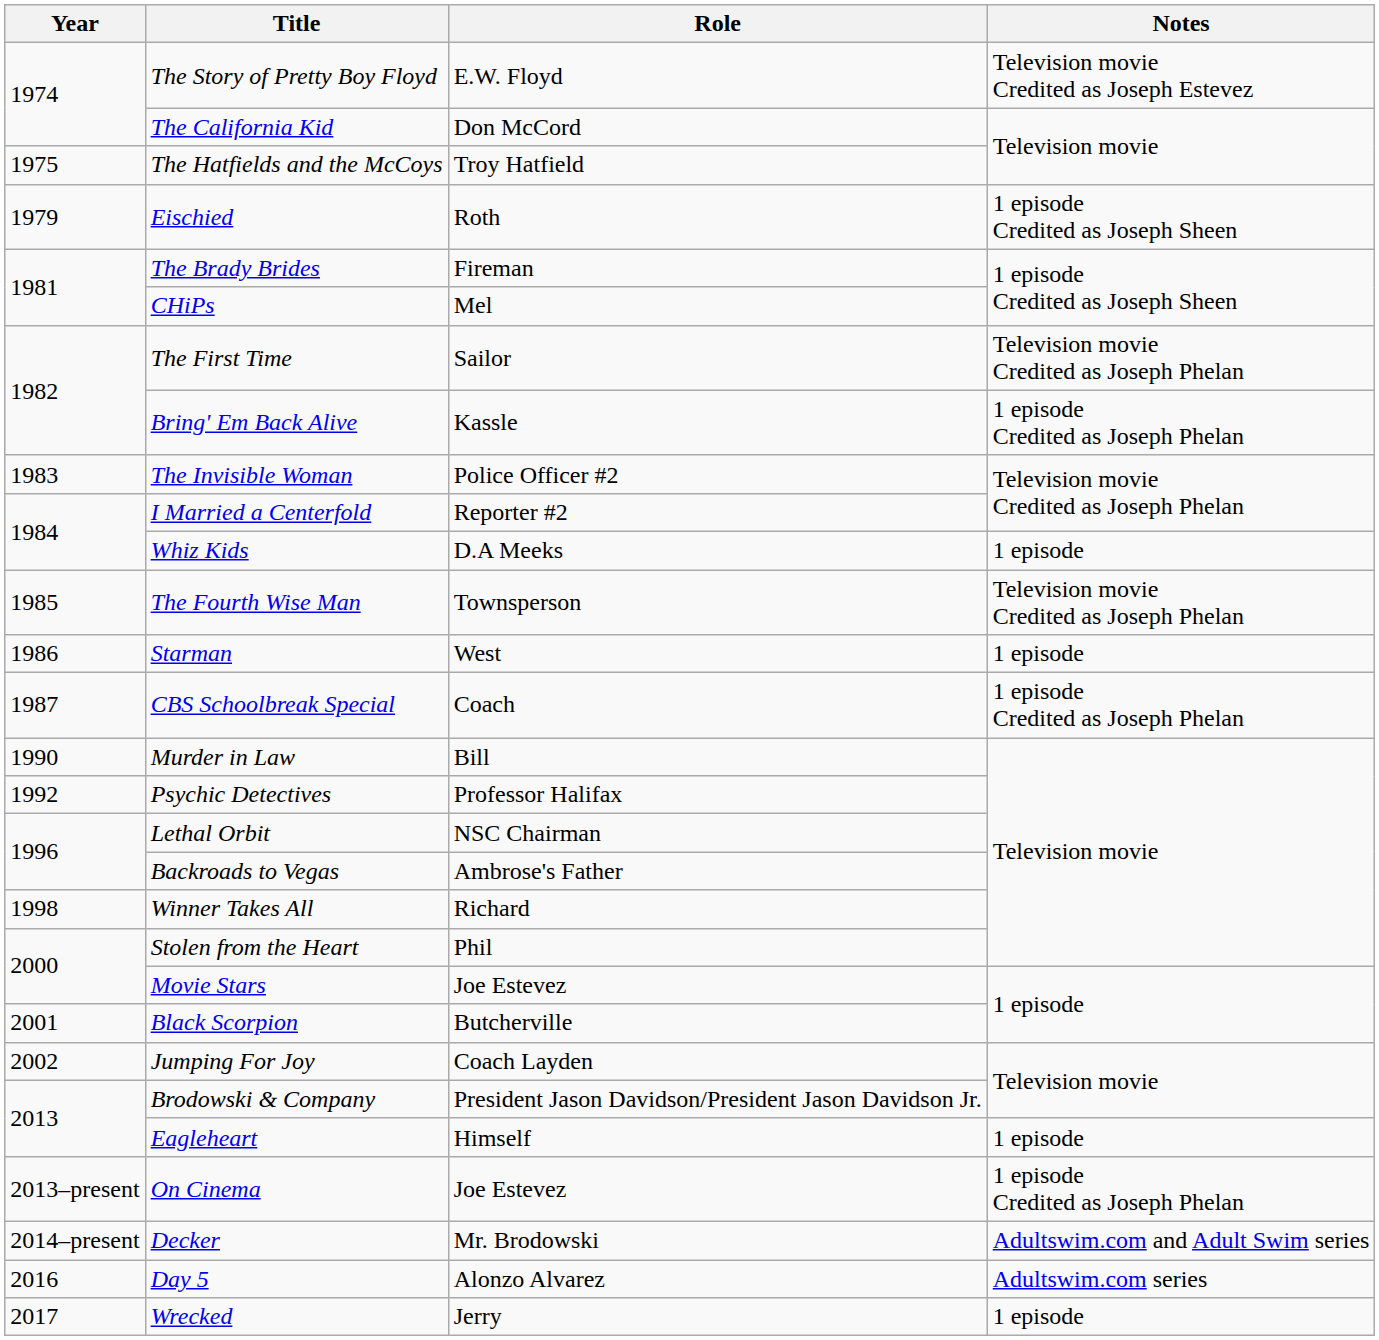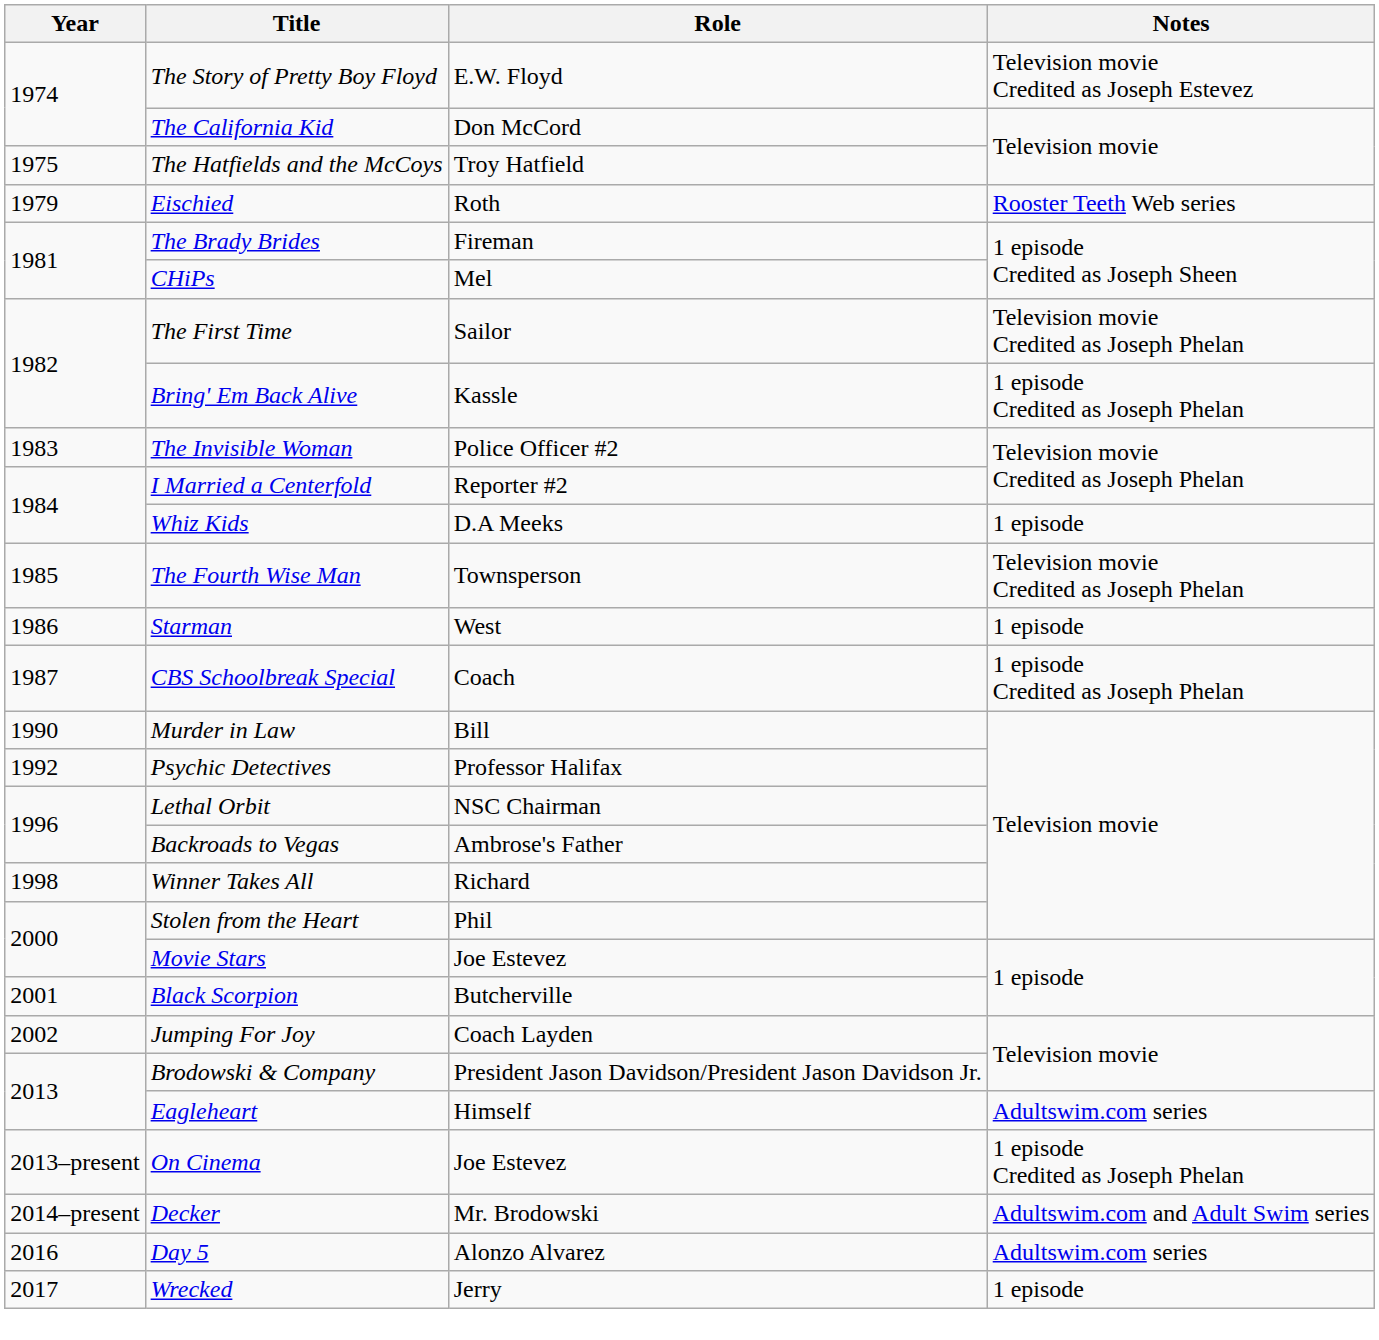Eischied | Notes: 1 episode Credited as Joseph Sheen -> Rooster Teeth Web series
Eagleheart | Notes: 1 episode -> Adultswim.com series
